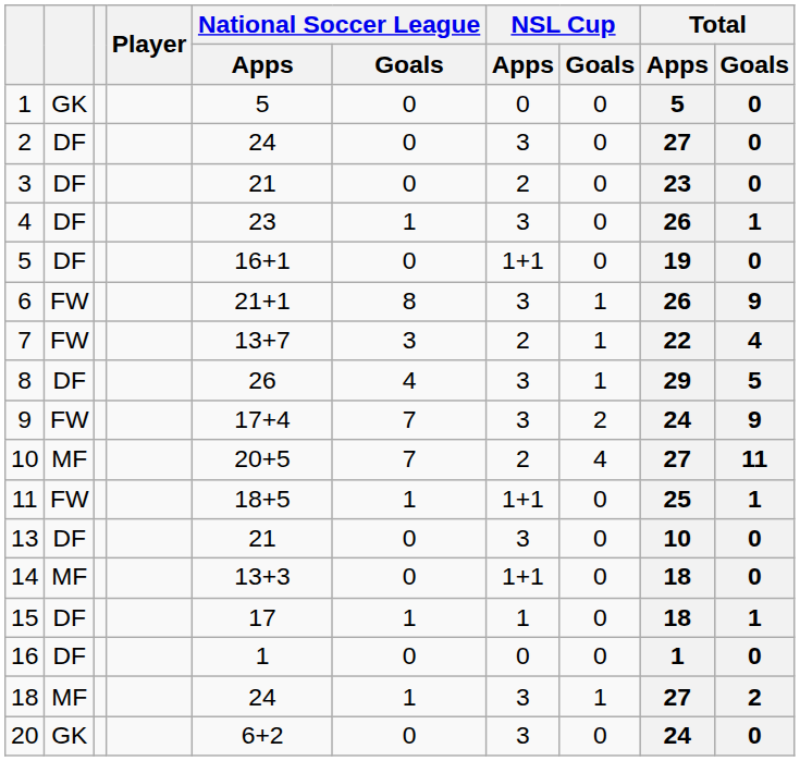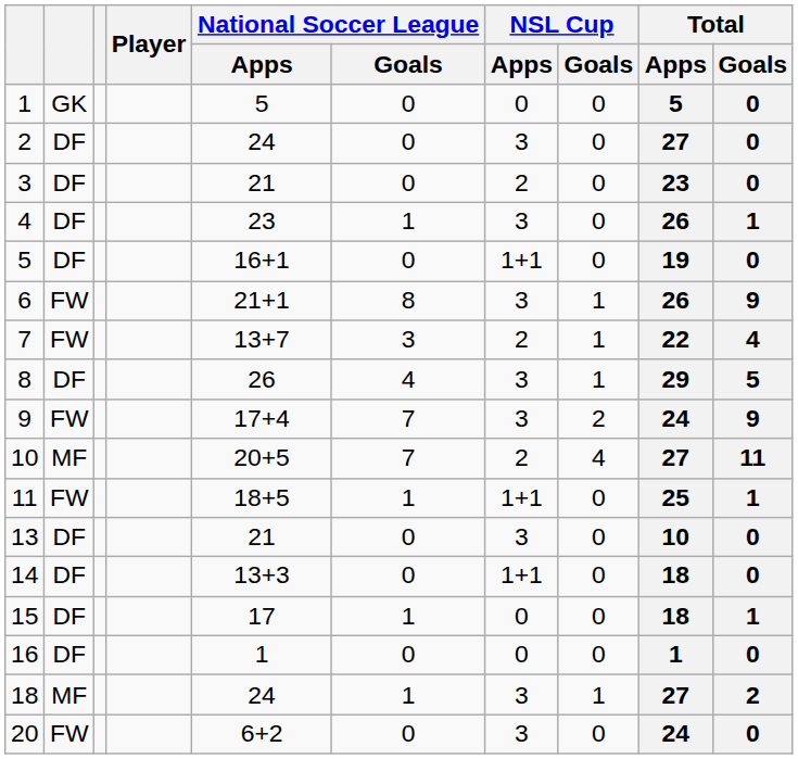14 | column 2: MF -> DF
15 | NSL Cup / Apps: 1 -> 0
20 | column 2: GK -> FW
